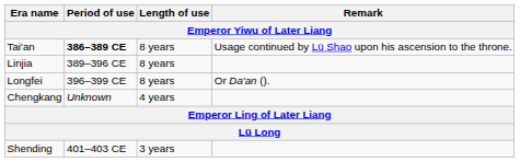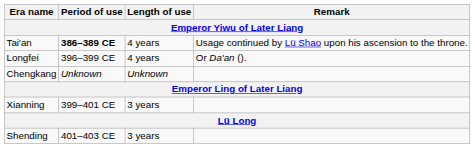Tai'an | Length of use: 8 years -> 4 years
- row: Linjia | 389–396 CE | 8 years
Longfei | Length of use: 8 years -> 4 years
Chengkang | Length of use: 4 years -> Unknown
+ row: Xianning | 399–401 CE | 3 years
